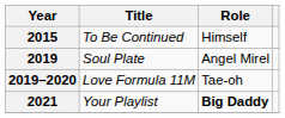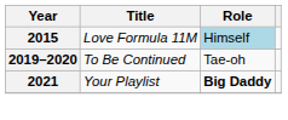2015 | Title: To Be Continued -> Love Formula 11M
2015 | Role: no background -> lightblue background
- row: 2019 | Soul Plate | Angel Mirel
2019–2020 | Title: Love Formula 11M -> To Be Continued
